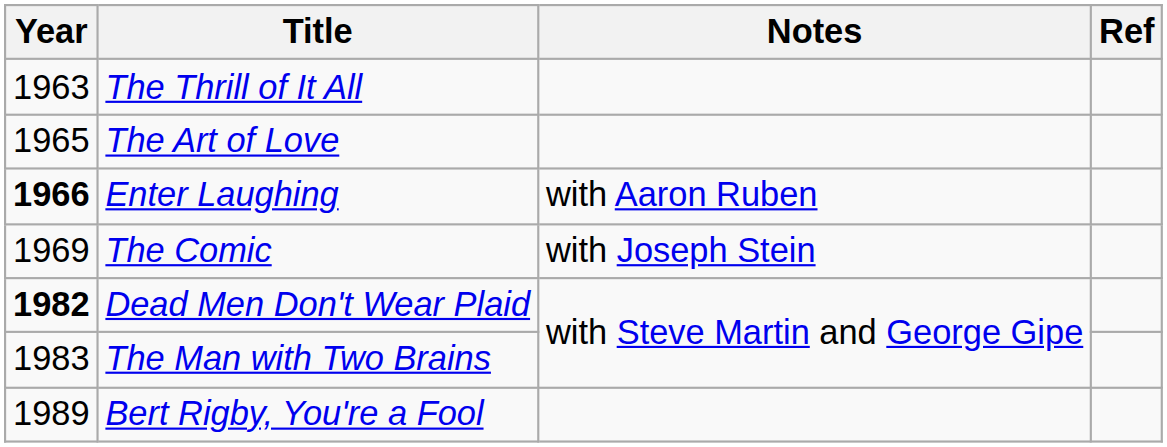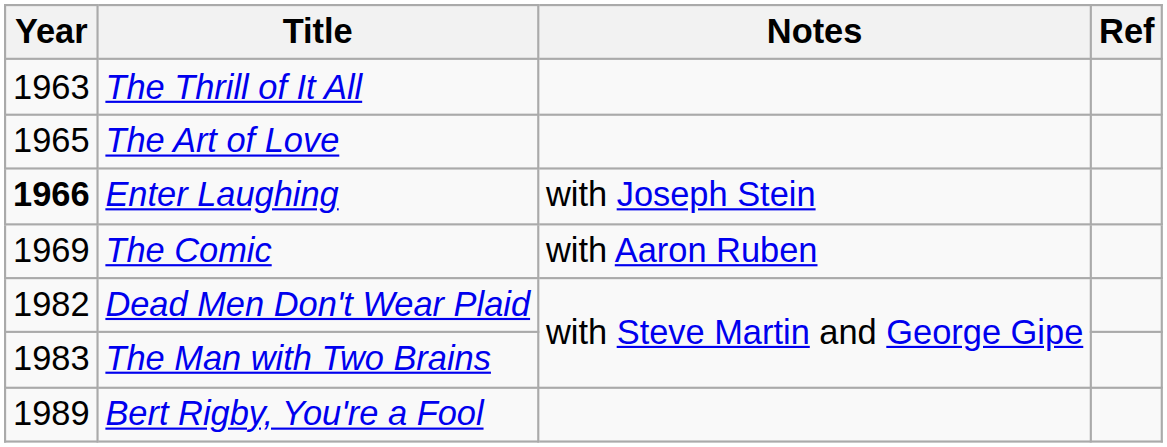Enter Laughing | Notes: with Aaron Ruben -> with Joseph Stein
The Comic | Notes: with Joseph Stein -> with Aaron Ruben
Dead Men Don't Wear Plaid | Year: bold -> normal
